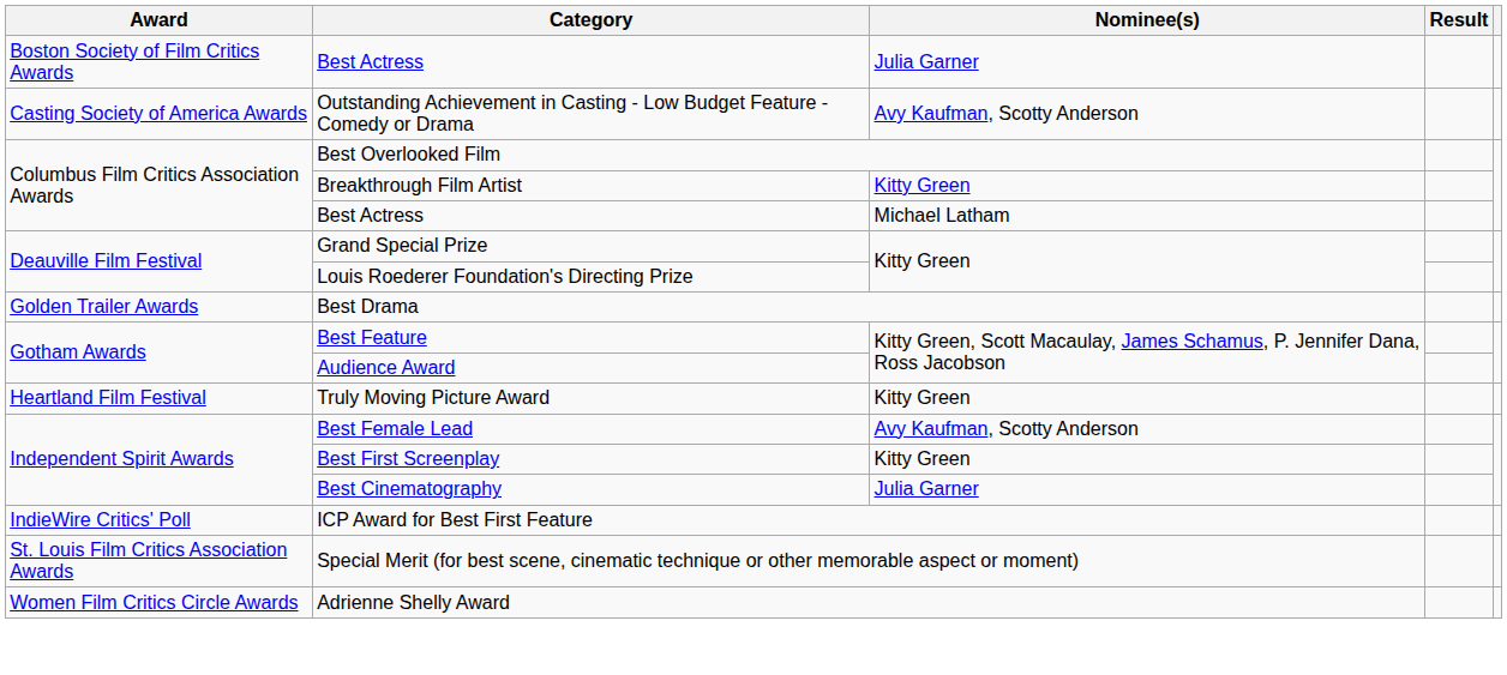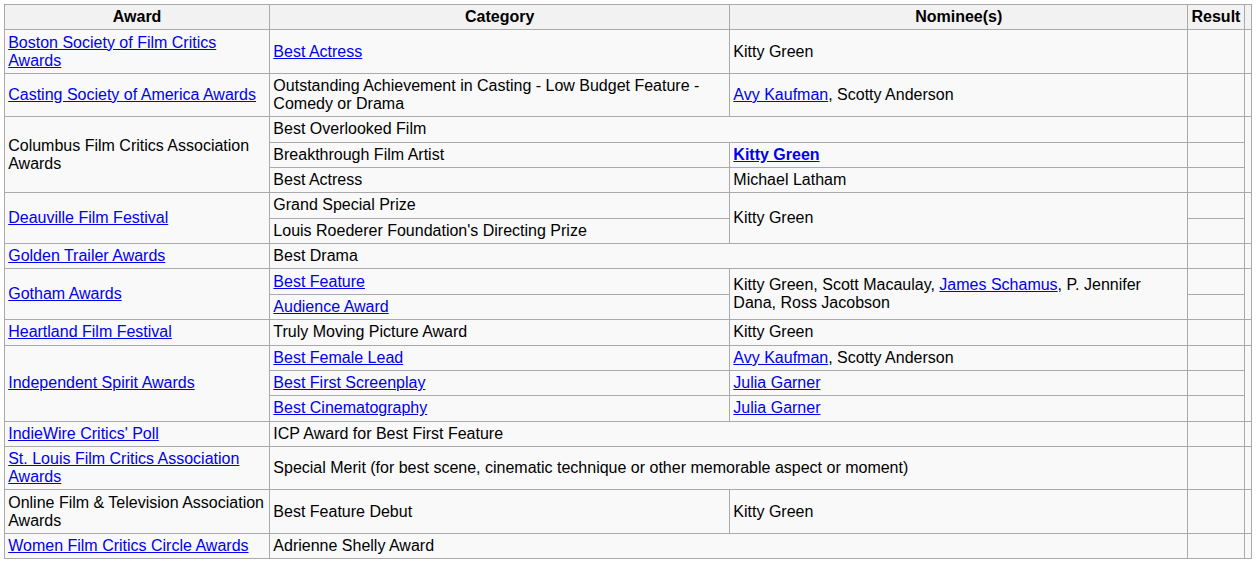Boston Society of Film Critics Awards / Best Actress | Nominee(s): Julia Garner -> Kitty Green
Breakthrough Film Artist | Nominee(s): normal -> bold
Best First Screenplay | Nominee(s): Kitty Green -> Julia Garner
+ row: Online Film & Television Association Awards | Best Feature Debut | Kitty Green
